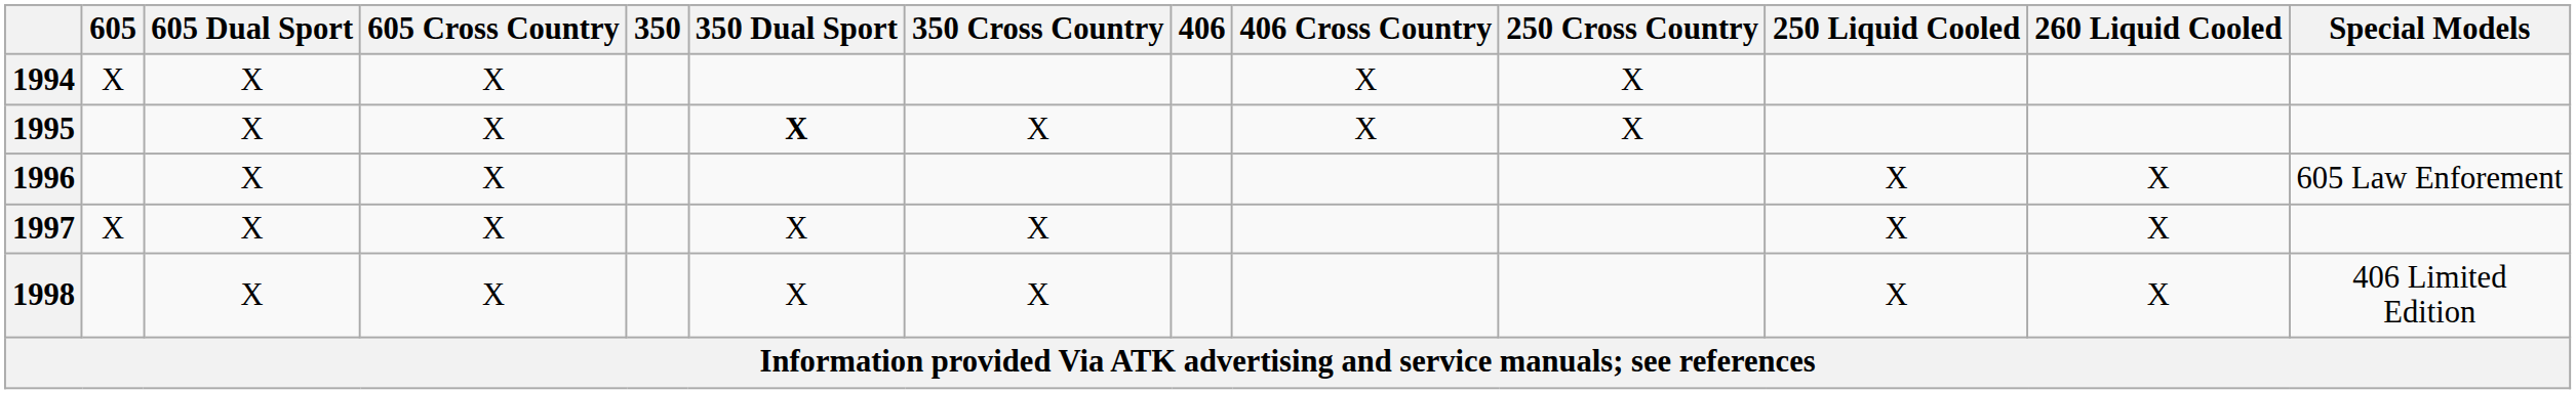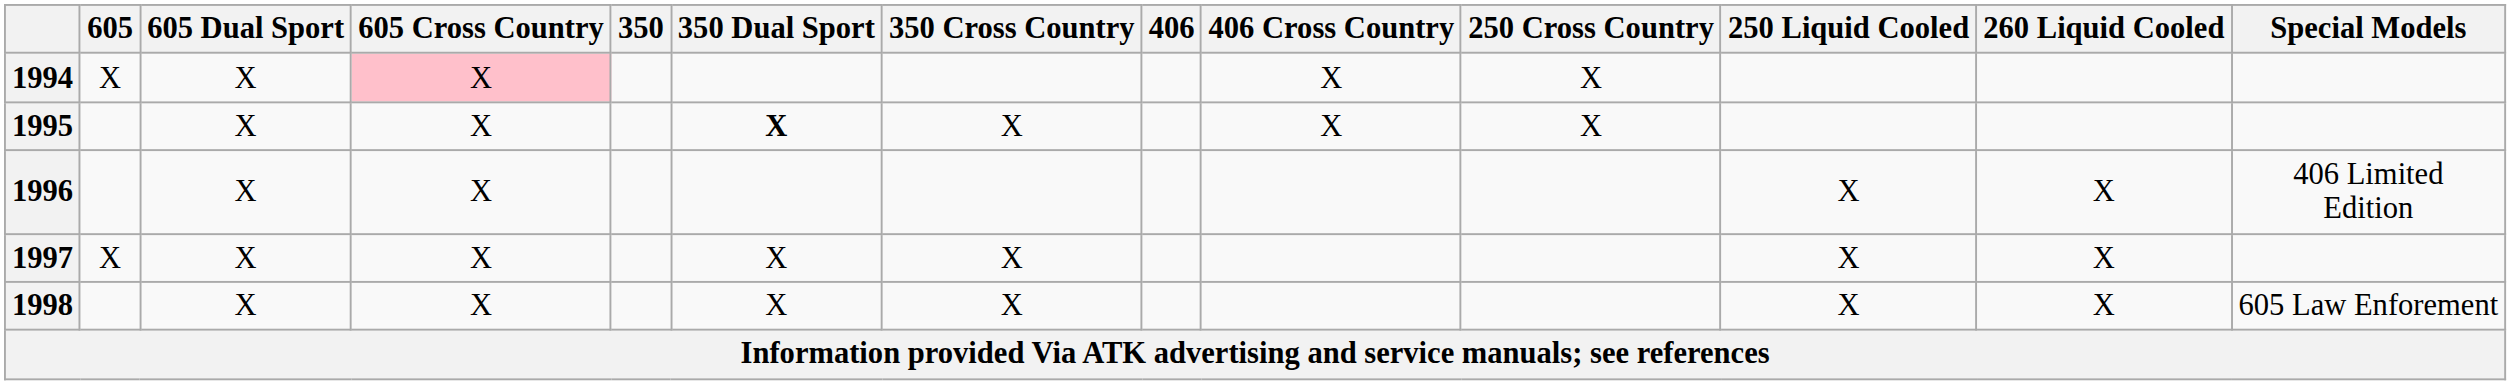1994 | 605 Cross Country: no background -> pink background
1996 | Special Models: 605 Law Enforement -> 406 Limited Edition
1998 | Special Models: 406 Limited Edition -> 605 Law Enforement
